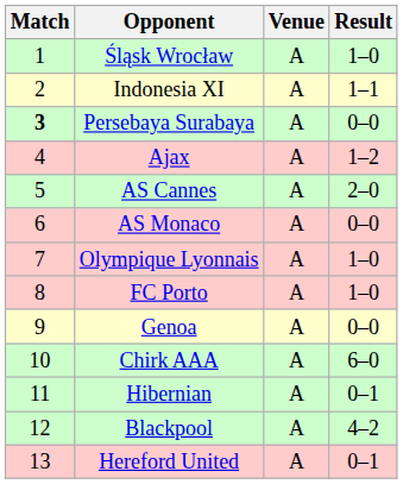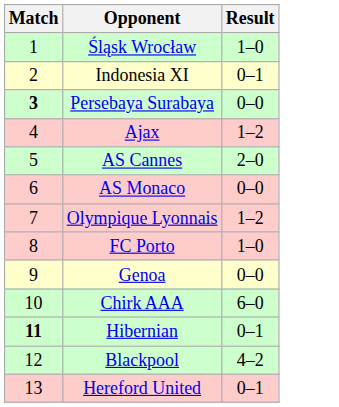- column: Venue | A | A | A | A | A | A | A | A | A | A | A | A | A
Indonesia XI | Result: 1–1 -> 0–1
Olympique Lyonnais | Result: 1–0 -> 1–2
Hibernian | Match: normal -> bold
